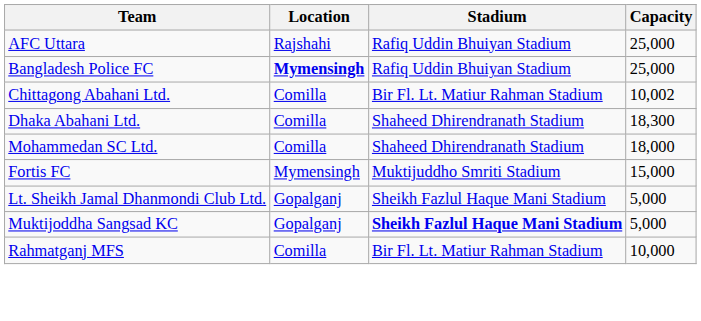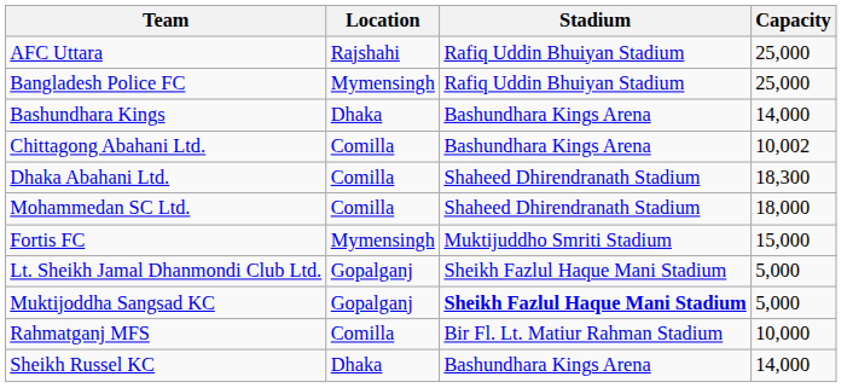Bangladesh Police FC | Location: bold -> normal
+ row: Bashundhara Kings | Dhaka | Bashundhara Kings Arena | 14,000
Chittagong Abahani Ltd. | Stadium: Bir Fl. Lt. Matiur Rahman Stadium -> Bashundhara Kings Arena
+ row: Sheikh Russel KC | Dhaka | Bashundhara Kings Arena | 14,000
